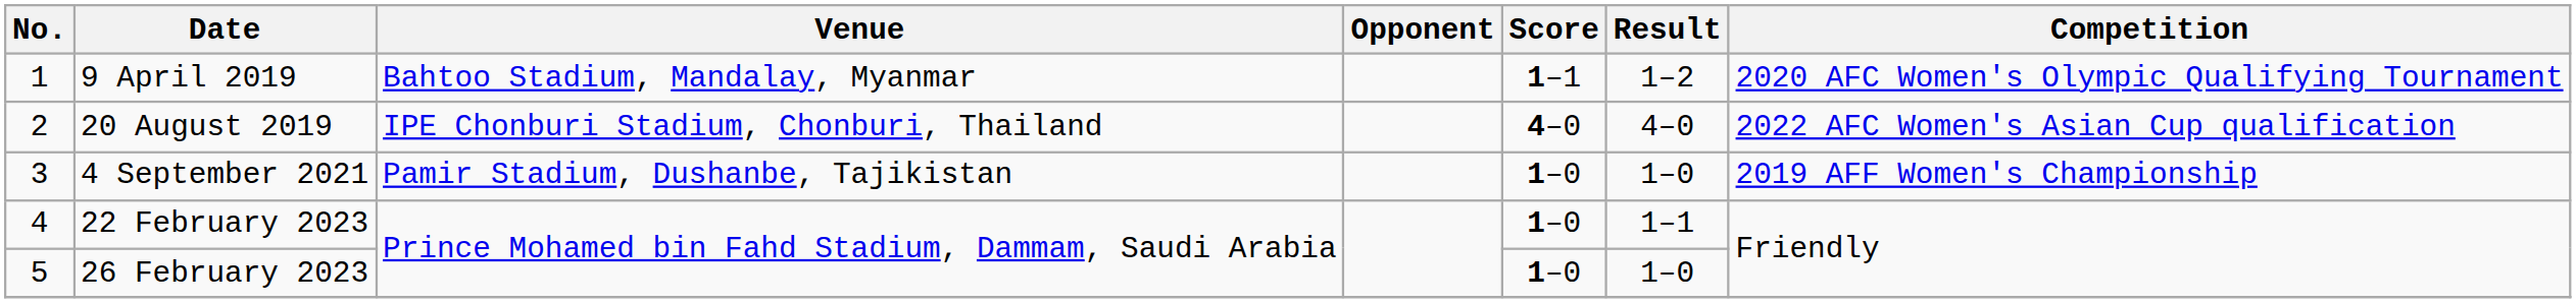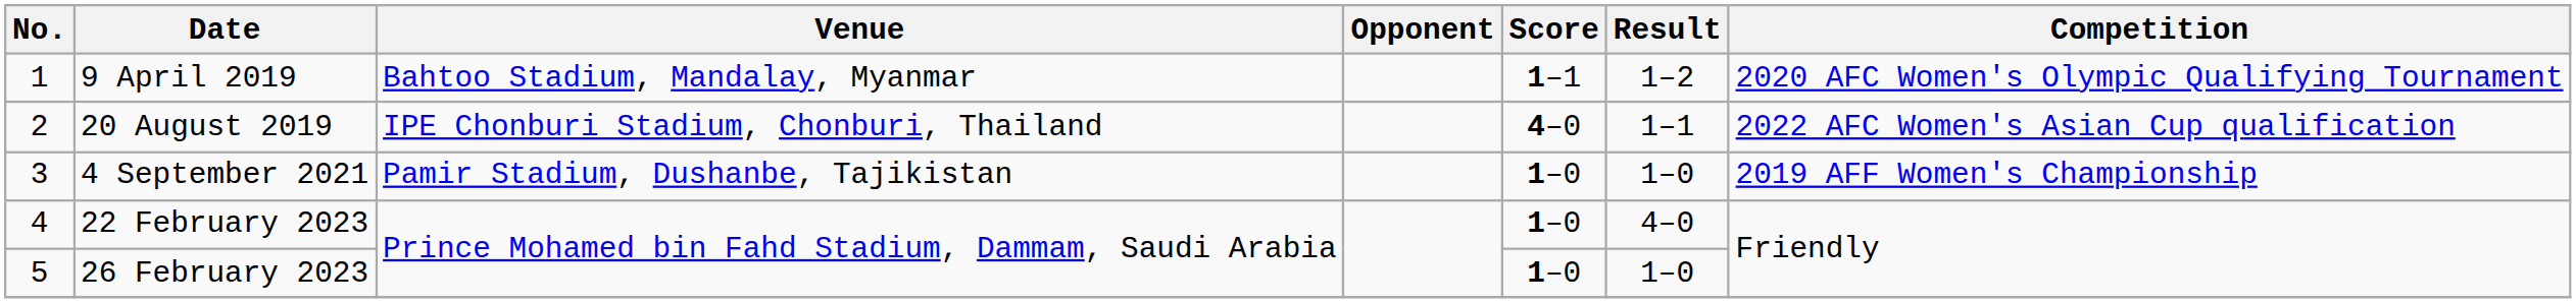20 August 2019 | Result: 4–0 -> 1–1
22 February 2023 | Result: 1–1 -> 4–0
